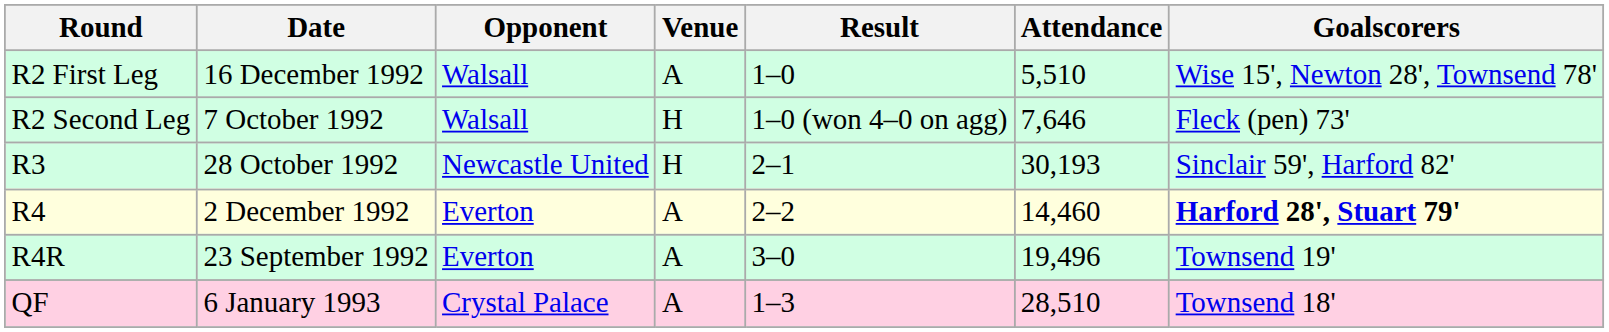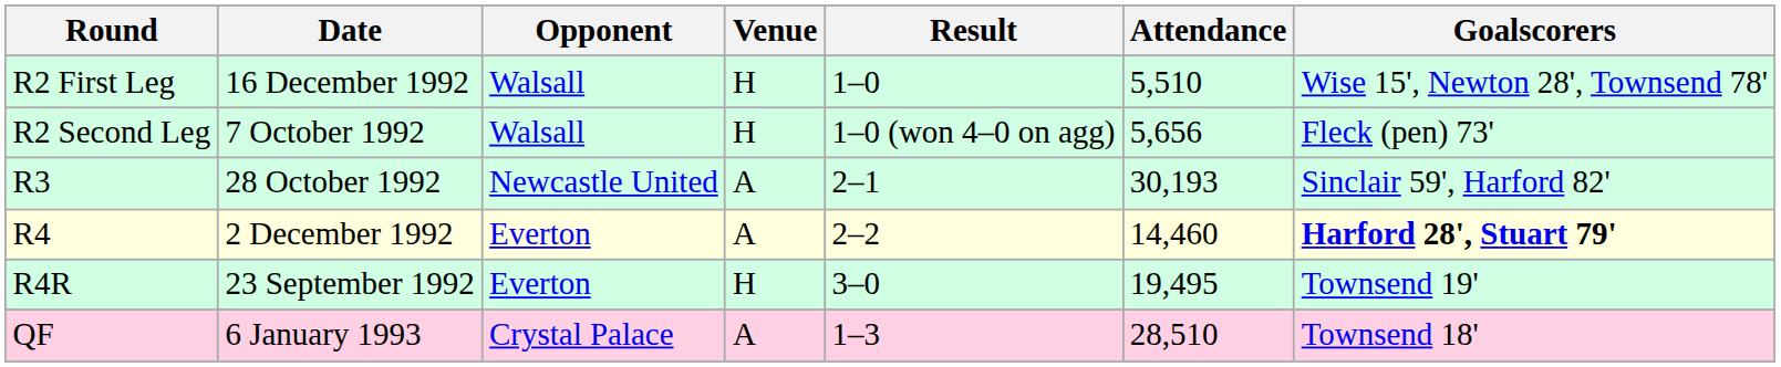R2 First Leg | Venue: A -> H
R2 Second Leg | Attendance: 7,646 -> 5,656
R3 | Venue: H -> A
R4R | Venue: A -> H
R4R | Attendance: 19,496 -> 19,495
